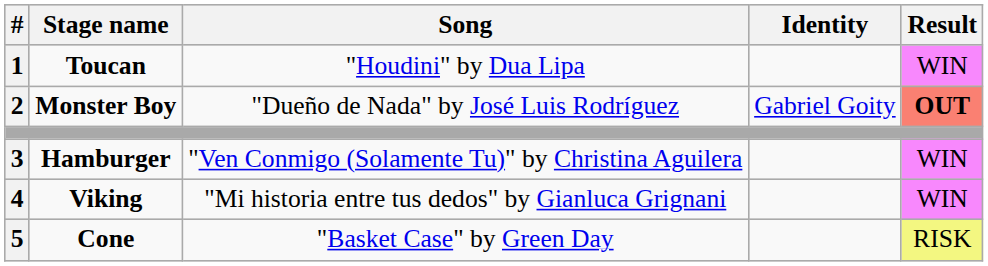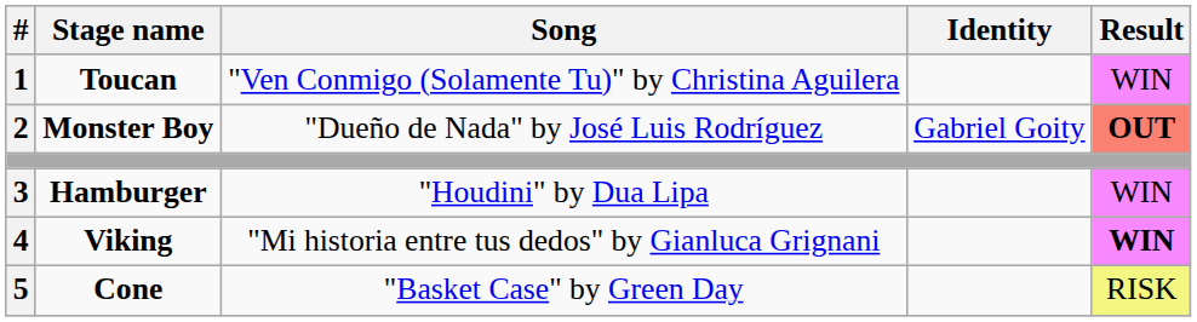Toucan | Song: "Houdini" by Dua Lipa -> "Ven Conmigo (Solamente Tu)" by Christina Aguilera
Hamburger | Song: "Ven Conmigo (Solamente Tu)" by Christina Aguilera -> "Houdini" by Dua Lipa
Viking | Result: normal -> bold
